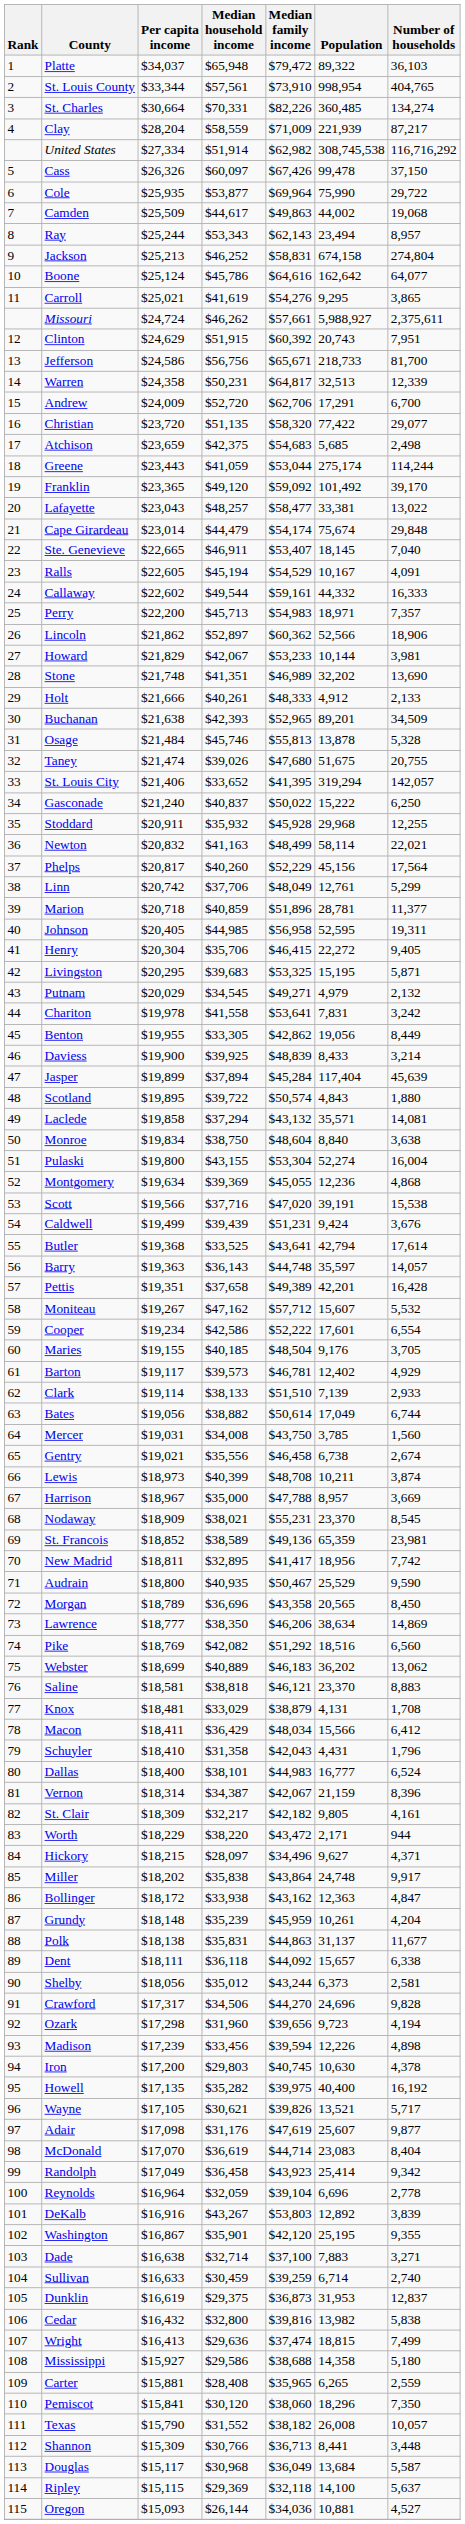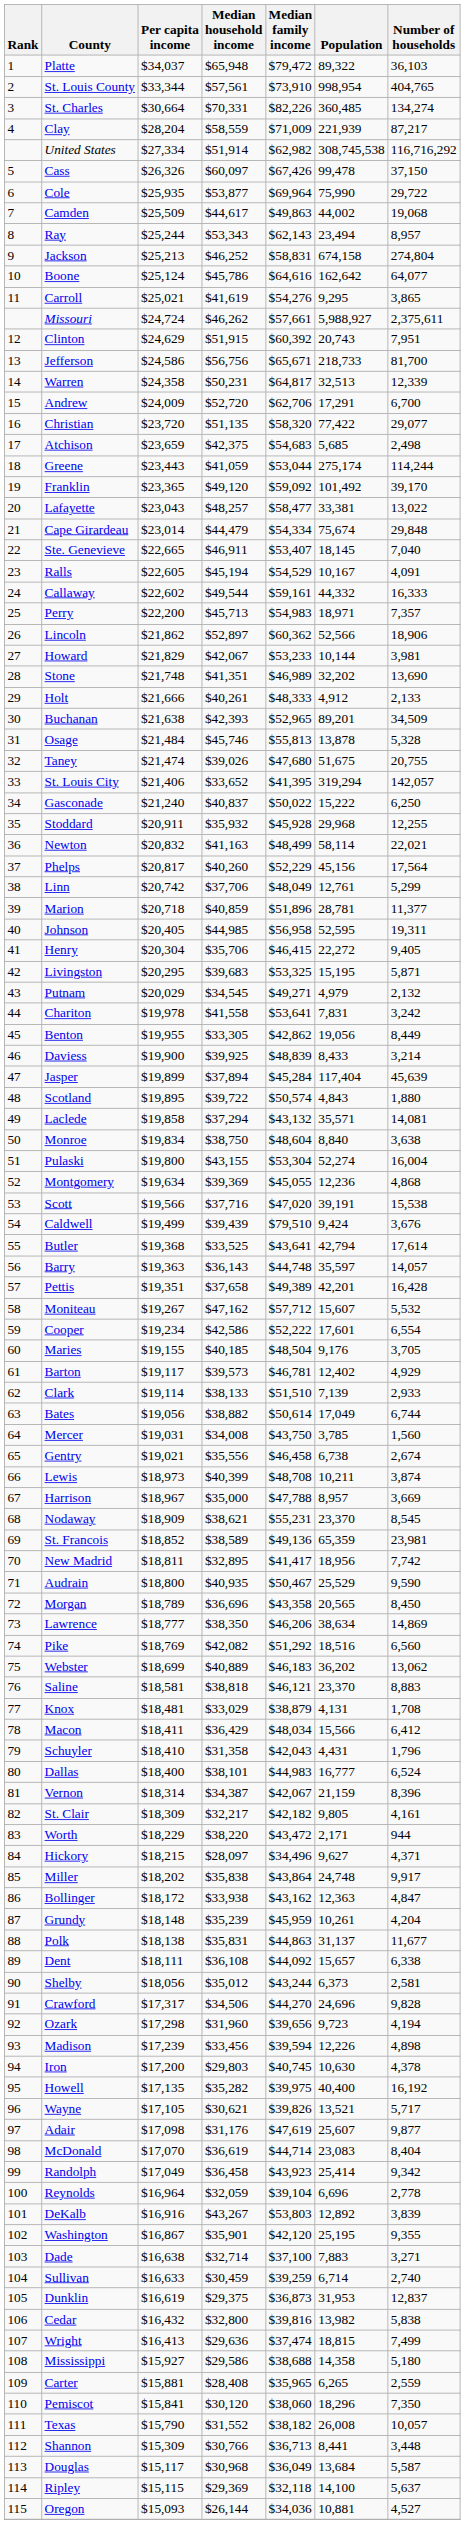Cape Girardeau | Median family income: $54,174 -> $54,334
Caldwell | Median family income: $51,231 -> $79,510
Nodaway | Median household income: $38,021 -> $38,621
Dent | Median household income: $36,118 -> $36,108
